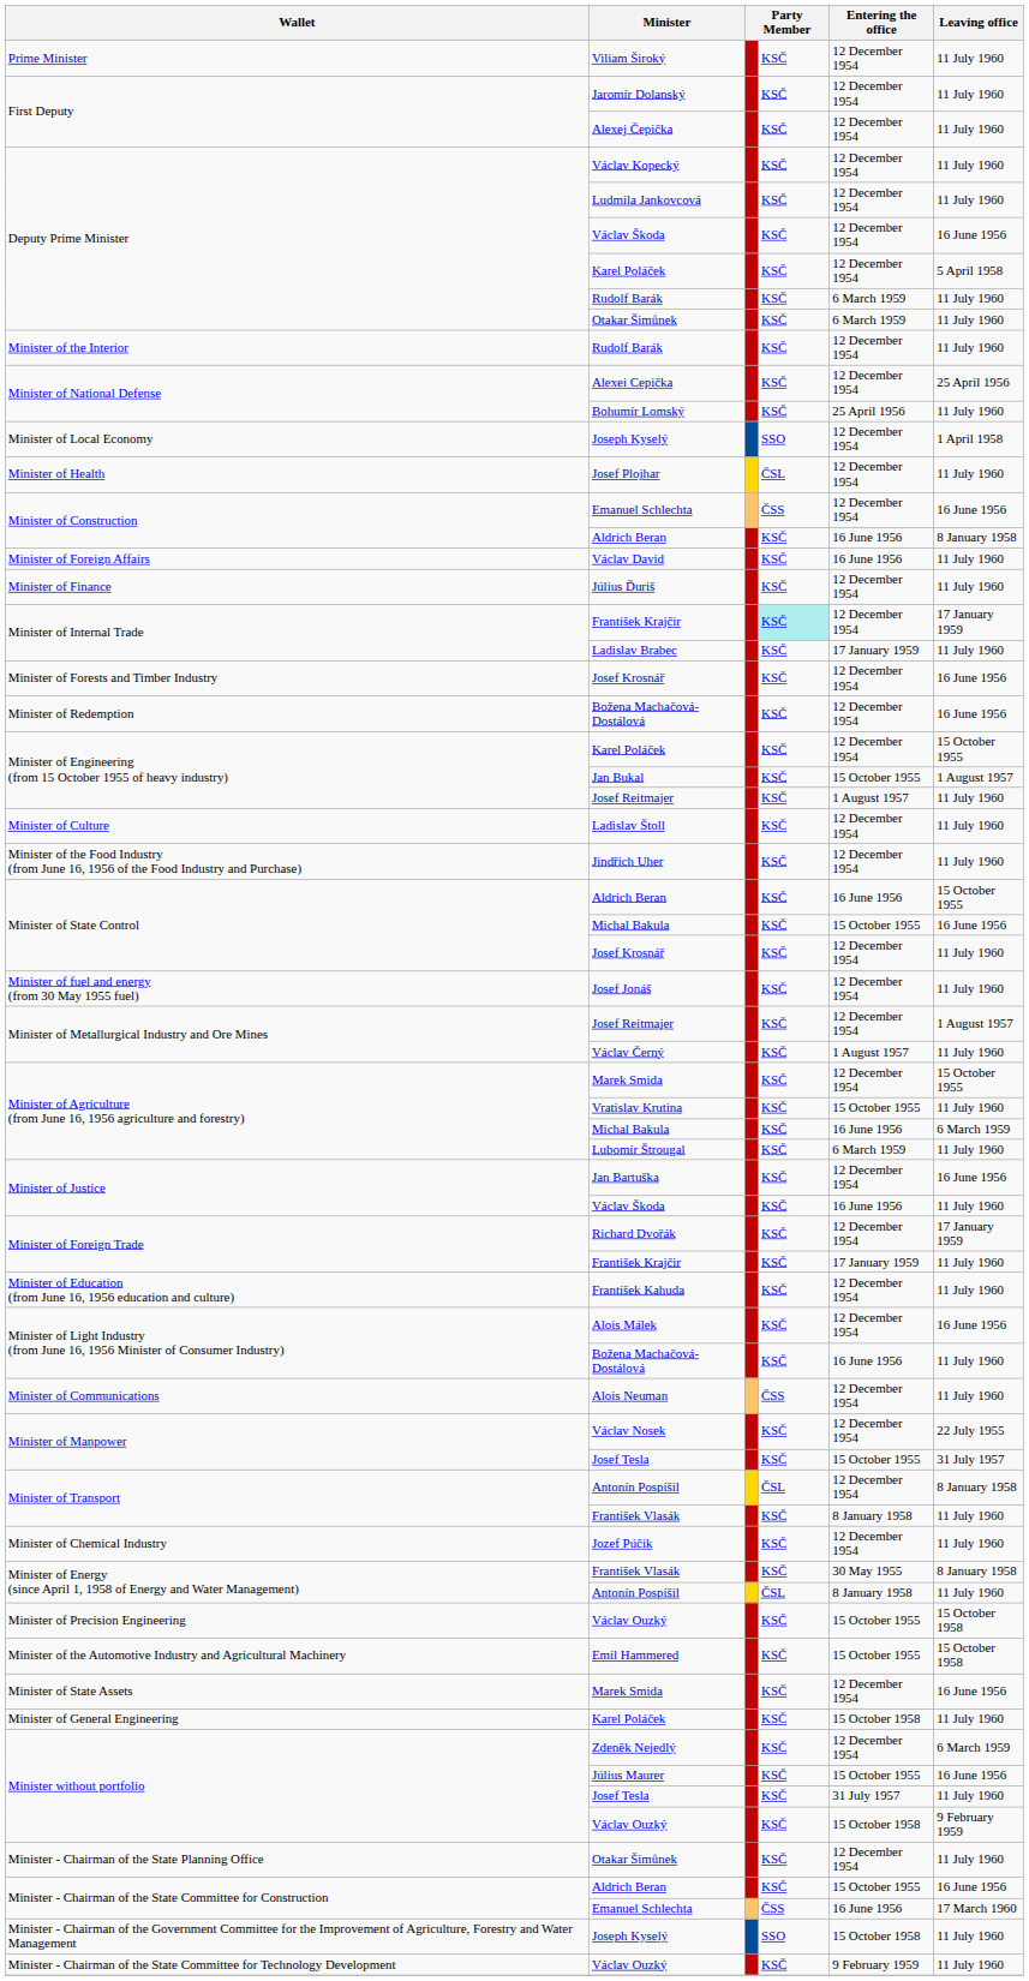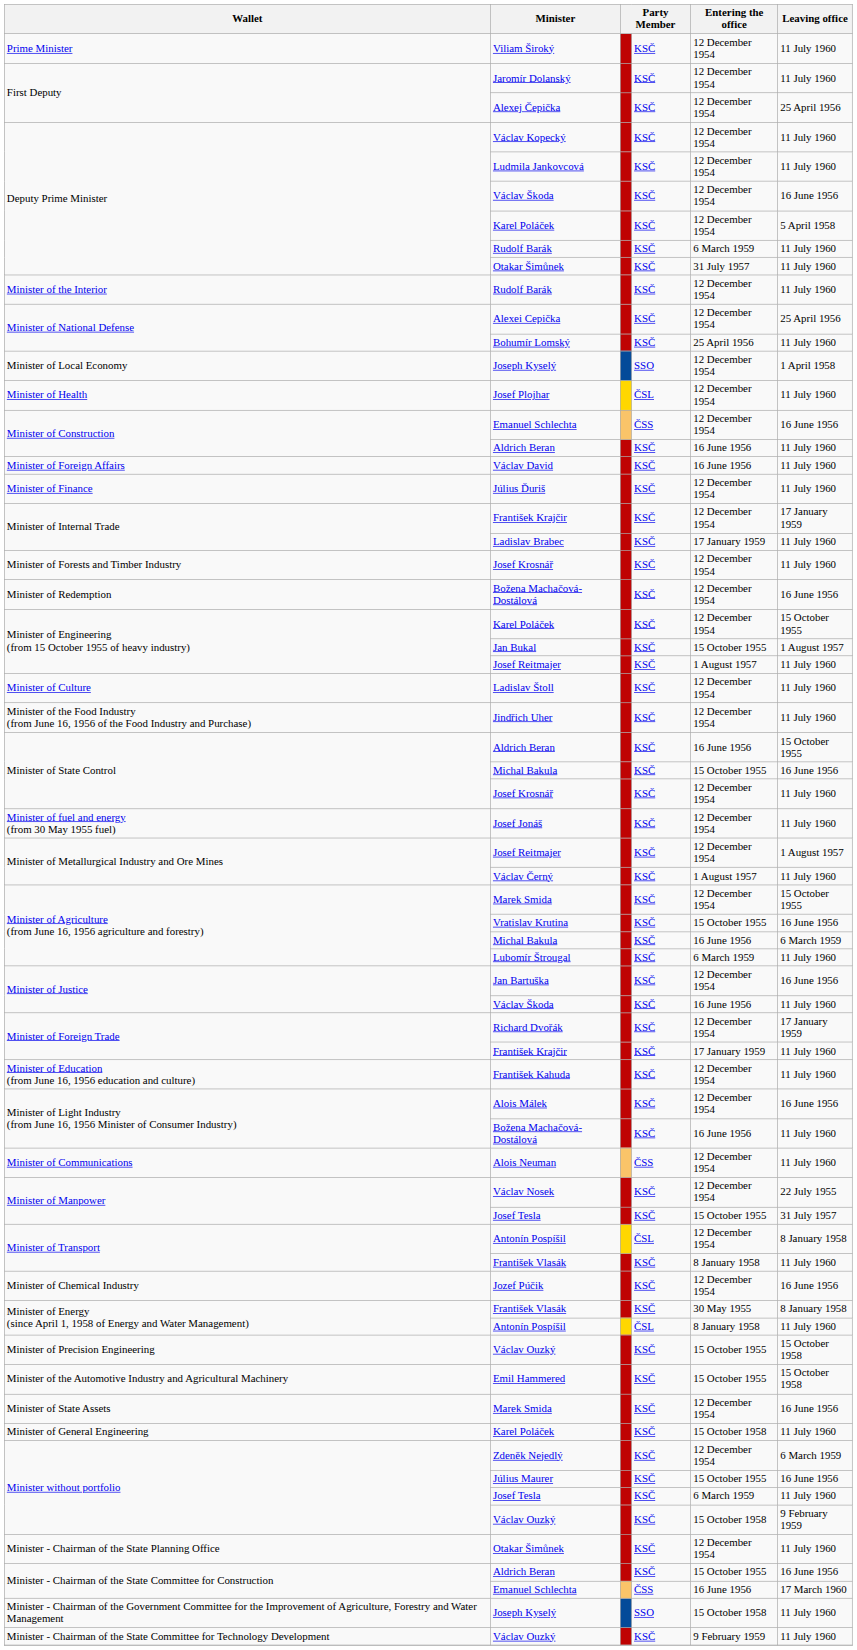Alexej Čepička | Leaving office: 11 July 1960 -> 25 April 1956
Deputy Prime Minister / Otakar Šimůnek | Entering the office: 6 March 1959 -> 31 July 1957
Minister of Construction / Aldrich Beran | Leaving office: 8 January 1958 -> 11 July 1960
Minister of Internal Trade / František Krajčir | column 4: paleturquoise background -> no background
Minister of Forests and Timber Industry / Josef Krosnář | Leaving office: 16 June 1956 -> 11 July 1960
Vratislav Krutina | Leaving office: 11 July 1960 -> 16 June 1956
Jozef Púčik | Leaving office: 11 July 1960 -> 16 June 1956
Minister without portfolio / Josef Tesla | Entering the office: 31 July 1957 -> 6 March 1959
